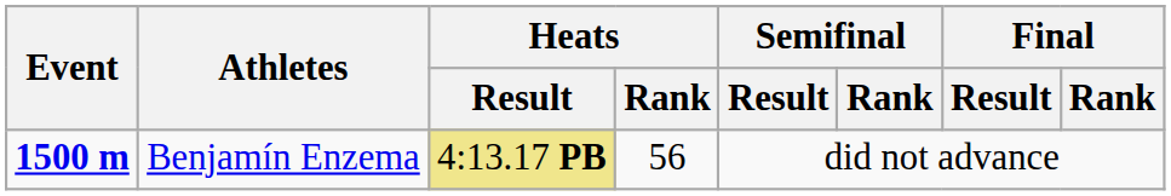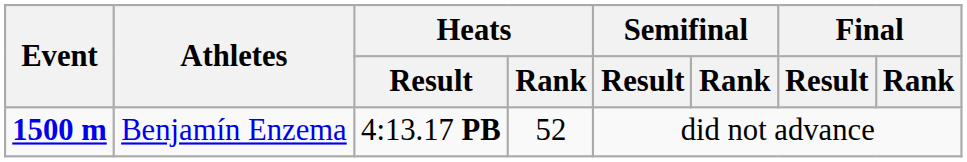Benjamín Enzema | Heats / Result: khaki background -> no background
Benjamín Enzema | Heats / Rank: 56 -> 52
